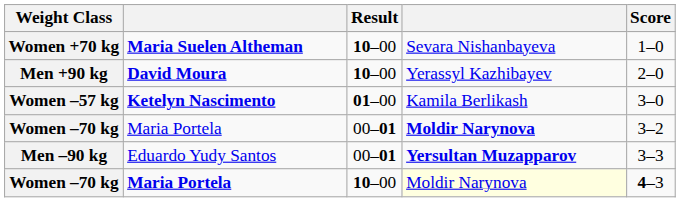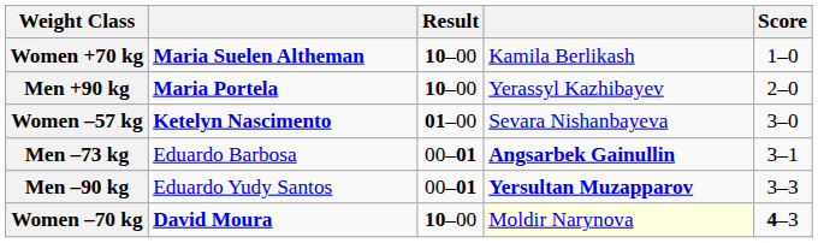Women +70 kg | column 4: Sevara Nishanbayeva -> Kamila Berlikash
Men +90 kg | column 2: David Moura -> Maria Portela
Women –57 kg | column 4: Kamila Berlikash -> Sevara Nishanbayeva
+ row: Men –73 kg | Eduardo Barbosa | 00–01 | Angsarbek Gainullin | 3–1
- row: Women –70 kg | Maria Portela | 00–01 | Moldir Narynova | 3–2
Women –70 kg / 10–00 | column 2: Maria Portela -> David Moura
